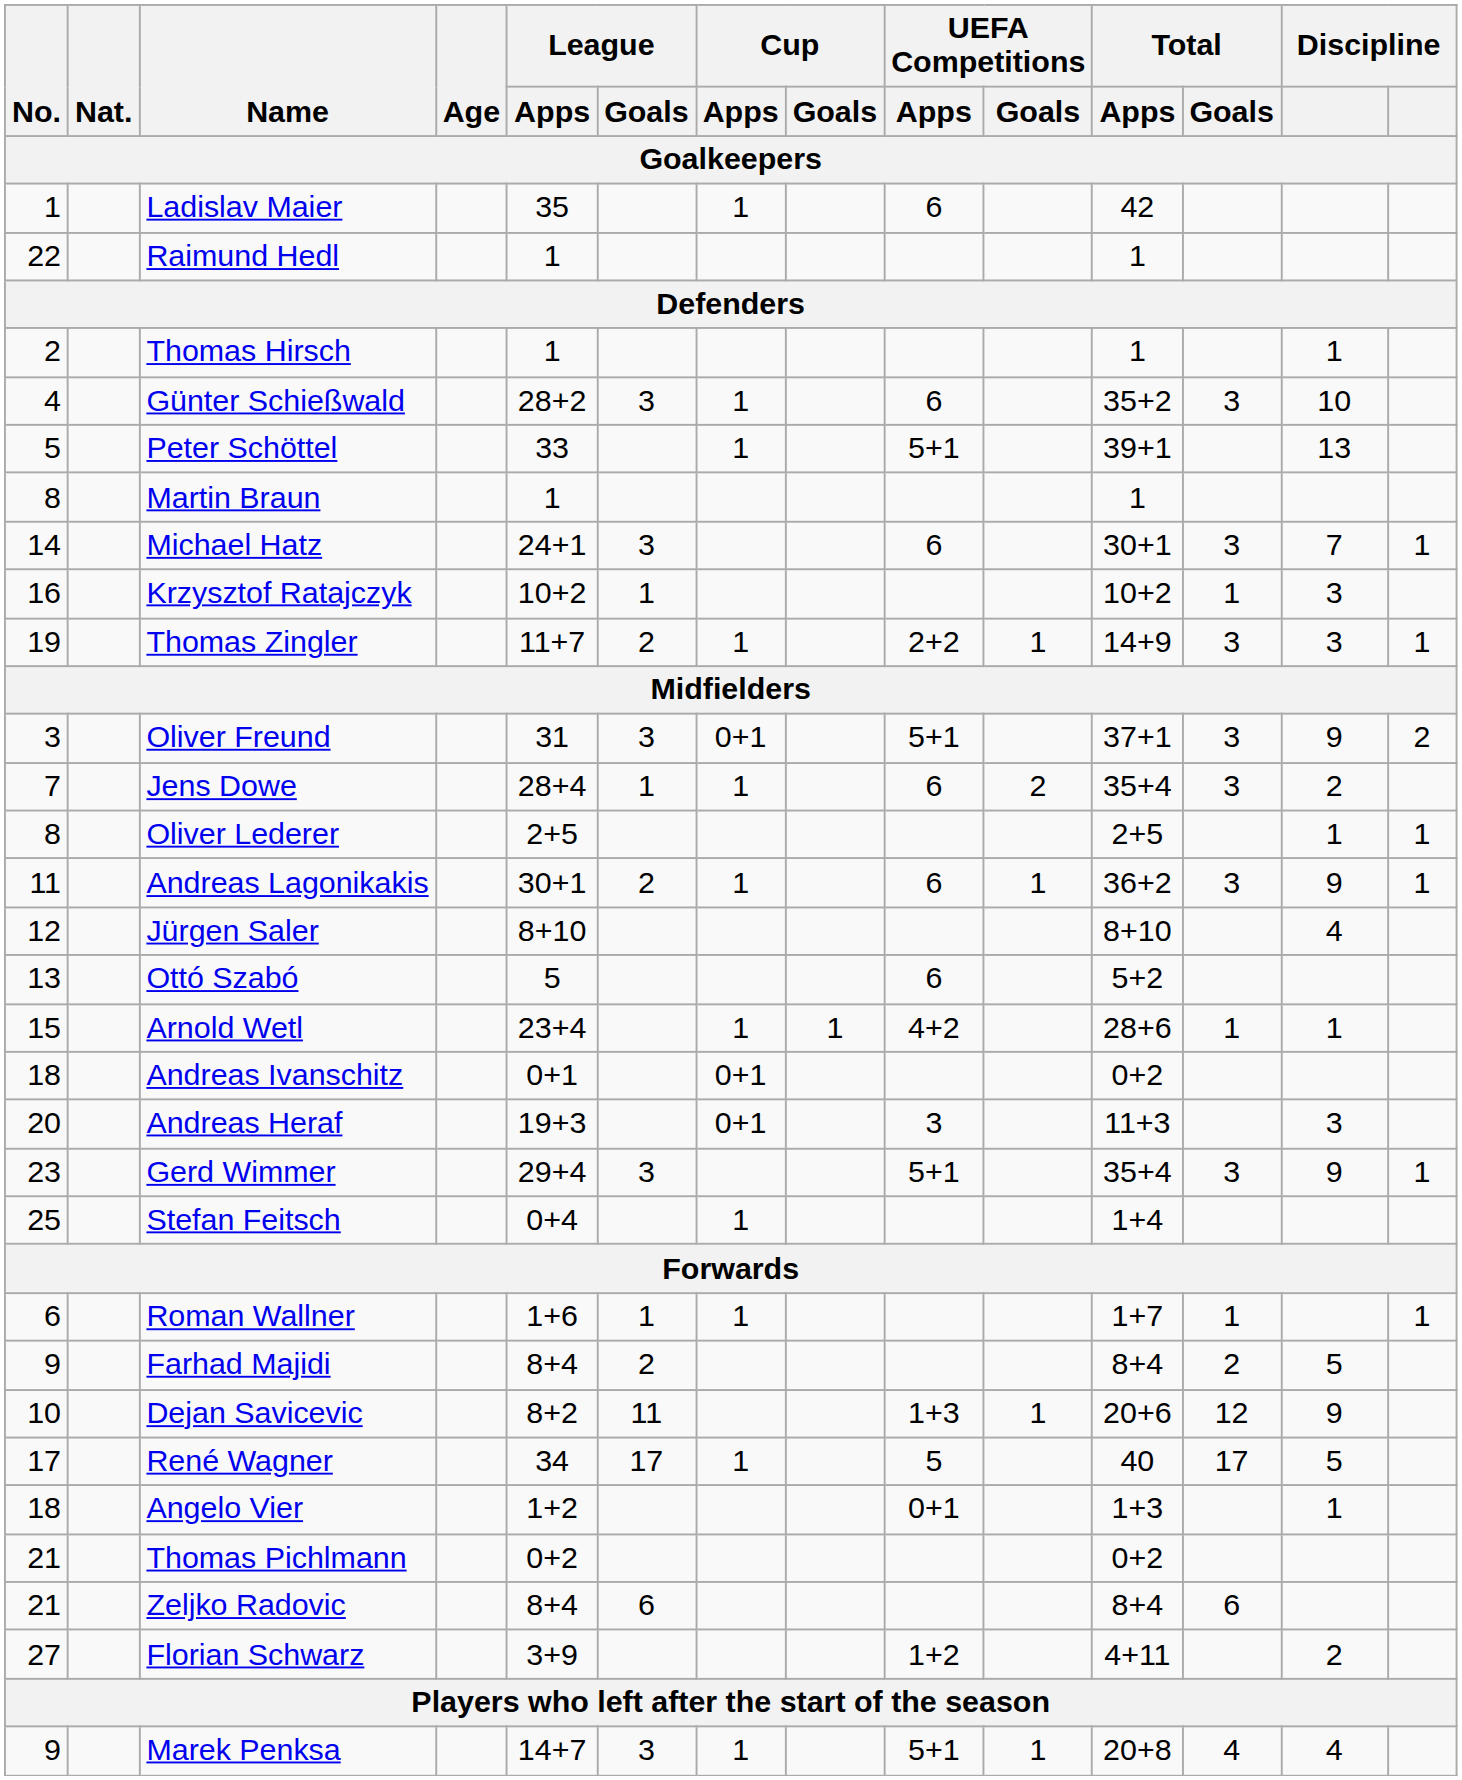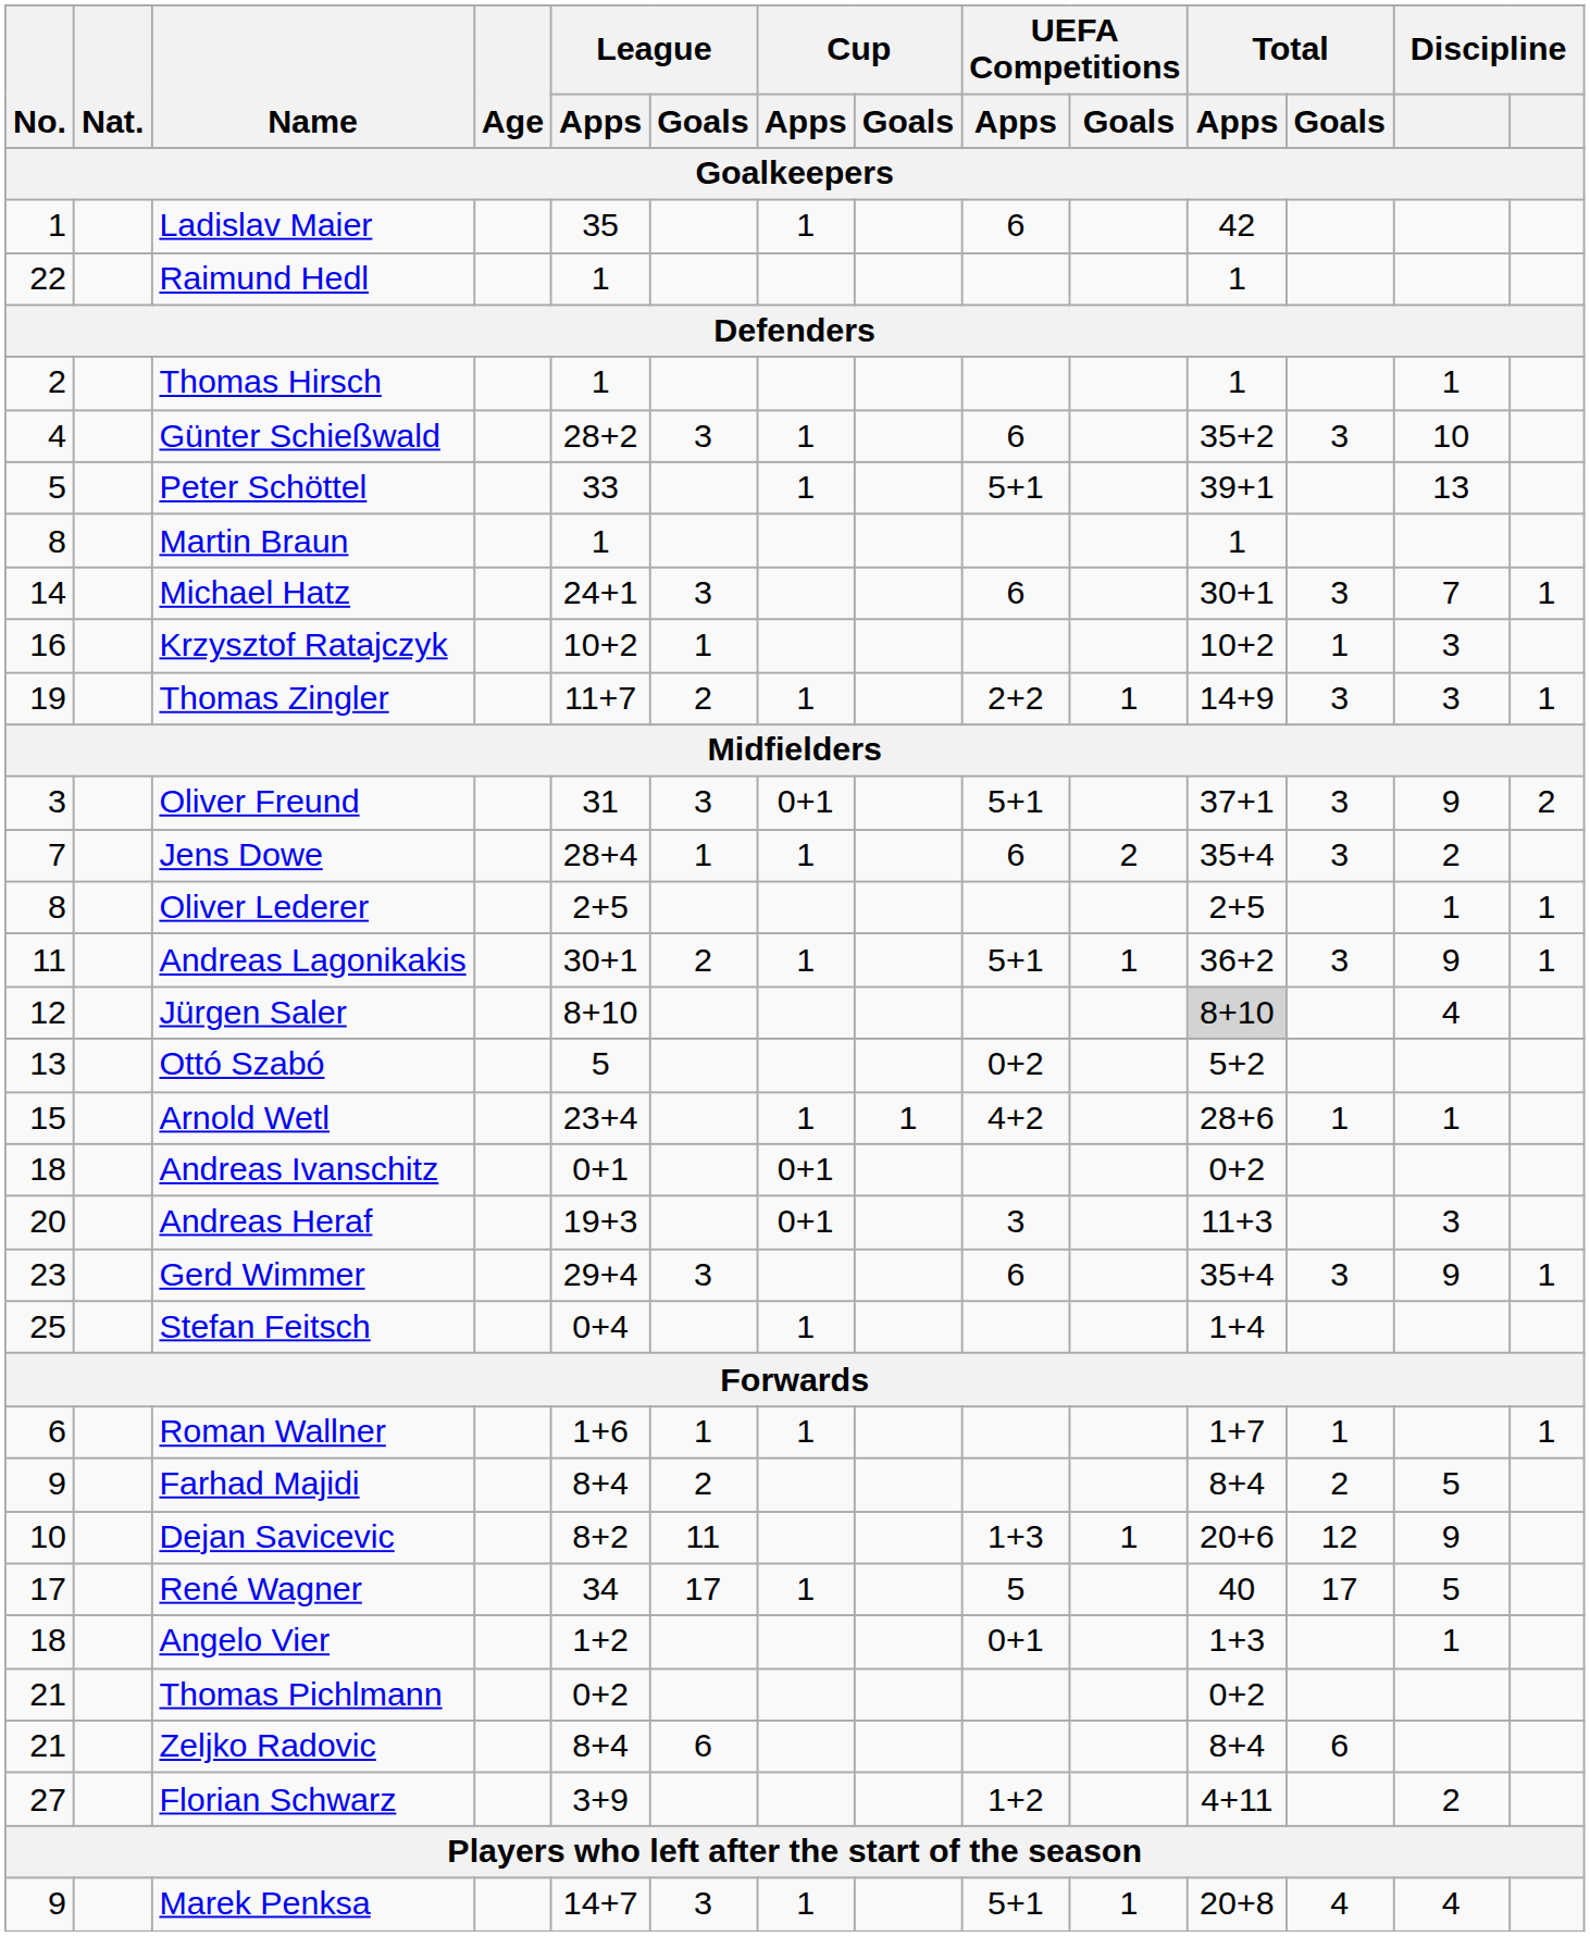Andreas Lagonikakis | UEFA Competitions / Apps: 6 -> 5+1
Jürgen Saler | Total / Apps: no background -> lightgrey background
Ottó Szabó | UEFA Competitions / Apps: 6 -> 0+2
Gerd Wimmer | UEFA Competitions / Apps: 5+1 -> 6
